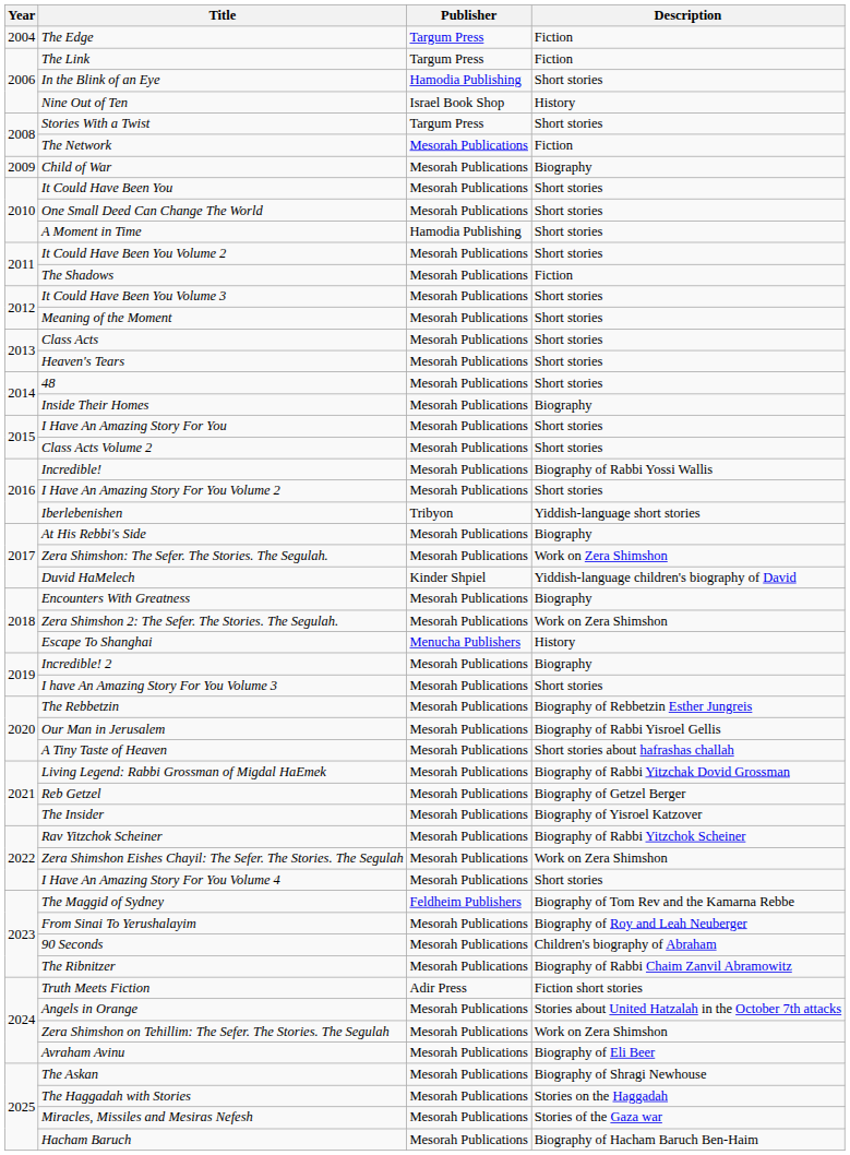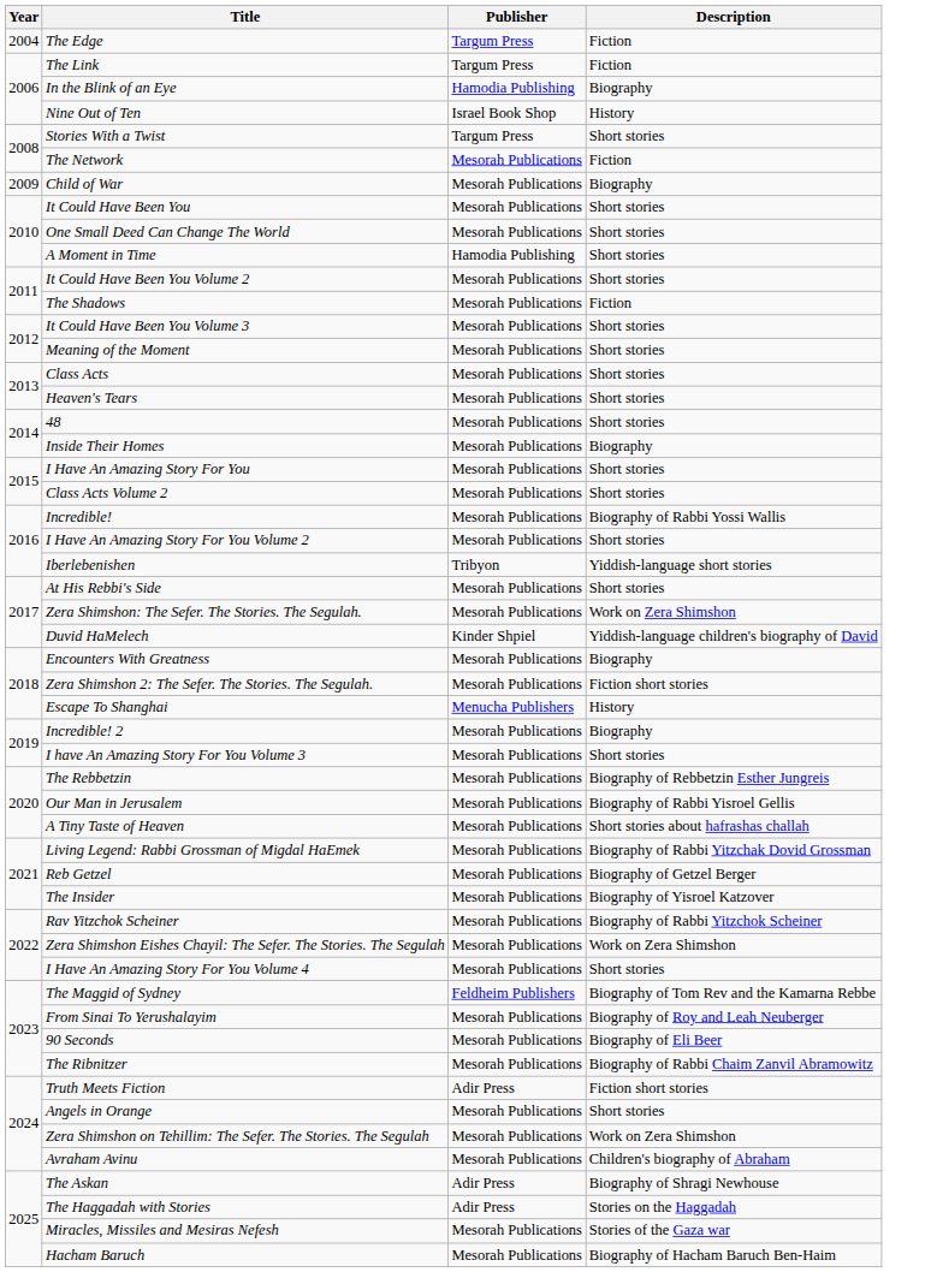In the Blink of an Eye | Description: Short stories -> Biography
At His Rebbi's Side | Description: Biography -> Short stories
Zera Shimshon 2: The Sefer. The Stories. The Segulah. | Description: Work on Zera Shimshon -> Fiction short stories
90 Seconds | Description: Children's biography of Abraham -> Biography of Eli Beer
Angels in Orange | Description: Stories about United Hatzalah in the October 7th attacks -> Short stories
Avraham Avinu | Description: Biography of Eli Beer -> Children's biography of Abraham
The Askan | Publisher: Mesorah Publications -> Adir Press
The Haggadah with Stories | Publisher: Mesorah Publications -> Adir Press
